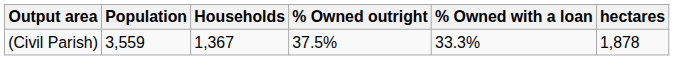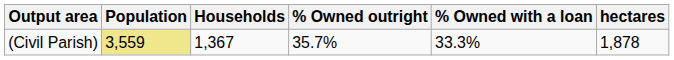(Civil Parish) | Population: no background -> khaki background
(Civil Parish) | % Owned outright: 37.5% -> 35.7%
